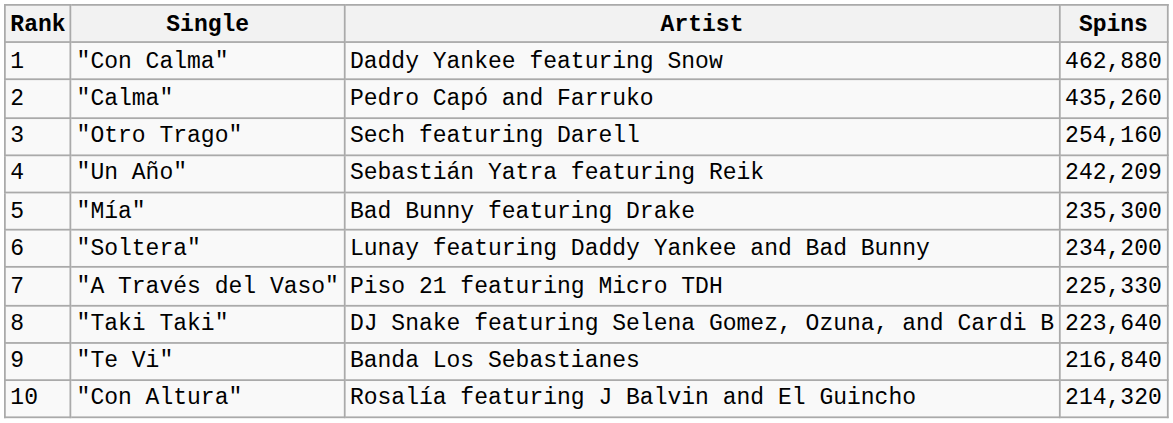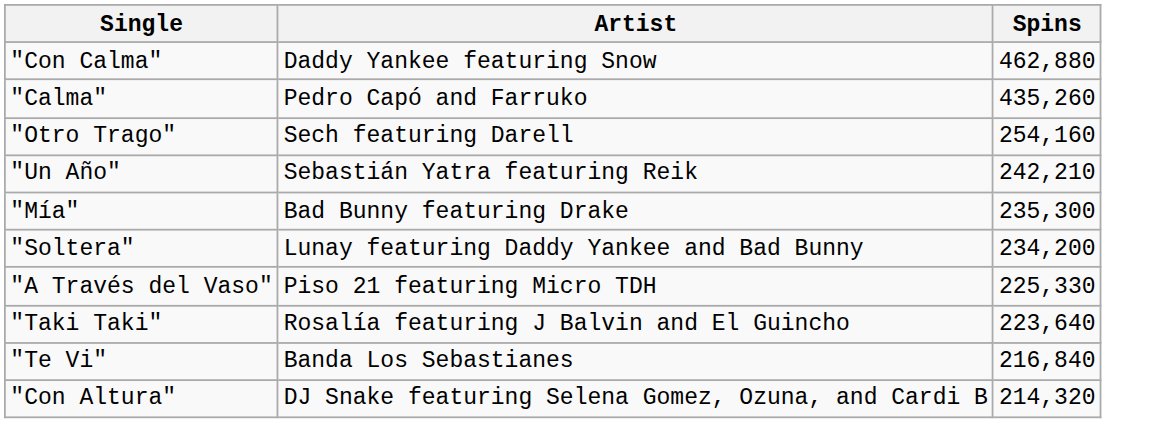- column: Rank | 1 | 2 | 3 | 4 | 5 | 6 | 7 | 8 | 9 | 10
"Un Año" | Spins: 242,209 -> 242,210
"Taki Taki" | Artist: DJ Snake featuring Selena Gomez, Ozuna, and Cardi B -> Rosalía featuring J Balvin and El Guincho
"Con Altura" | Artist: Rosalía featuring J Balvin and El Guincho -> DJ Snake featuring Selena Gomez, Ozuna, and Cardi B
